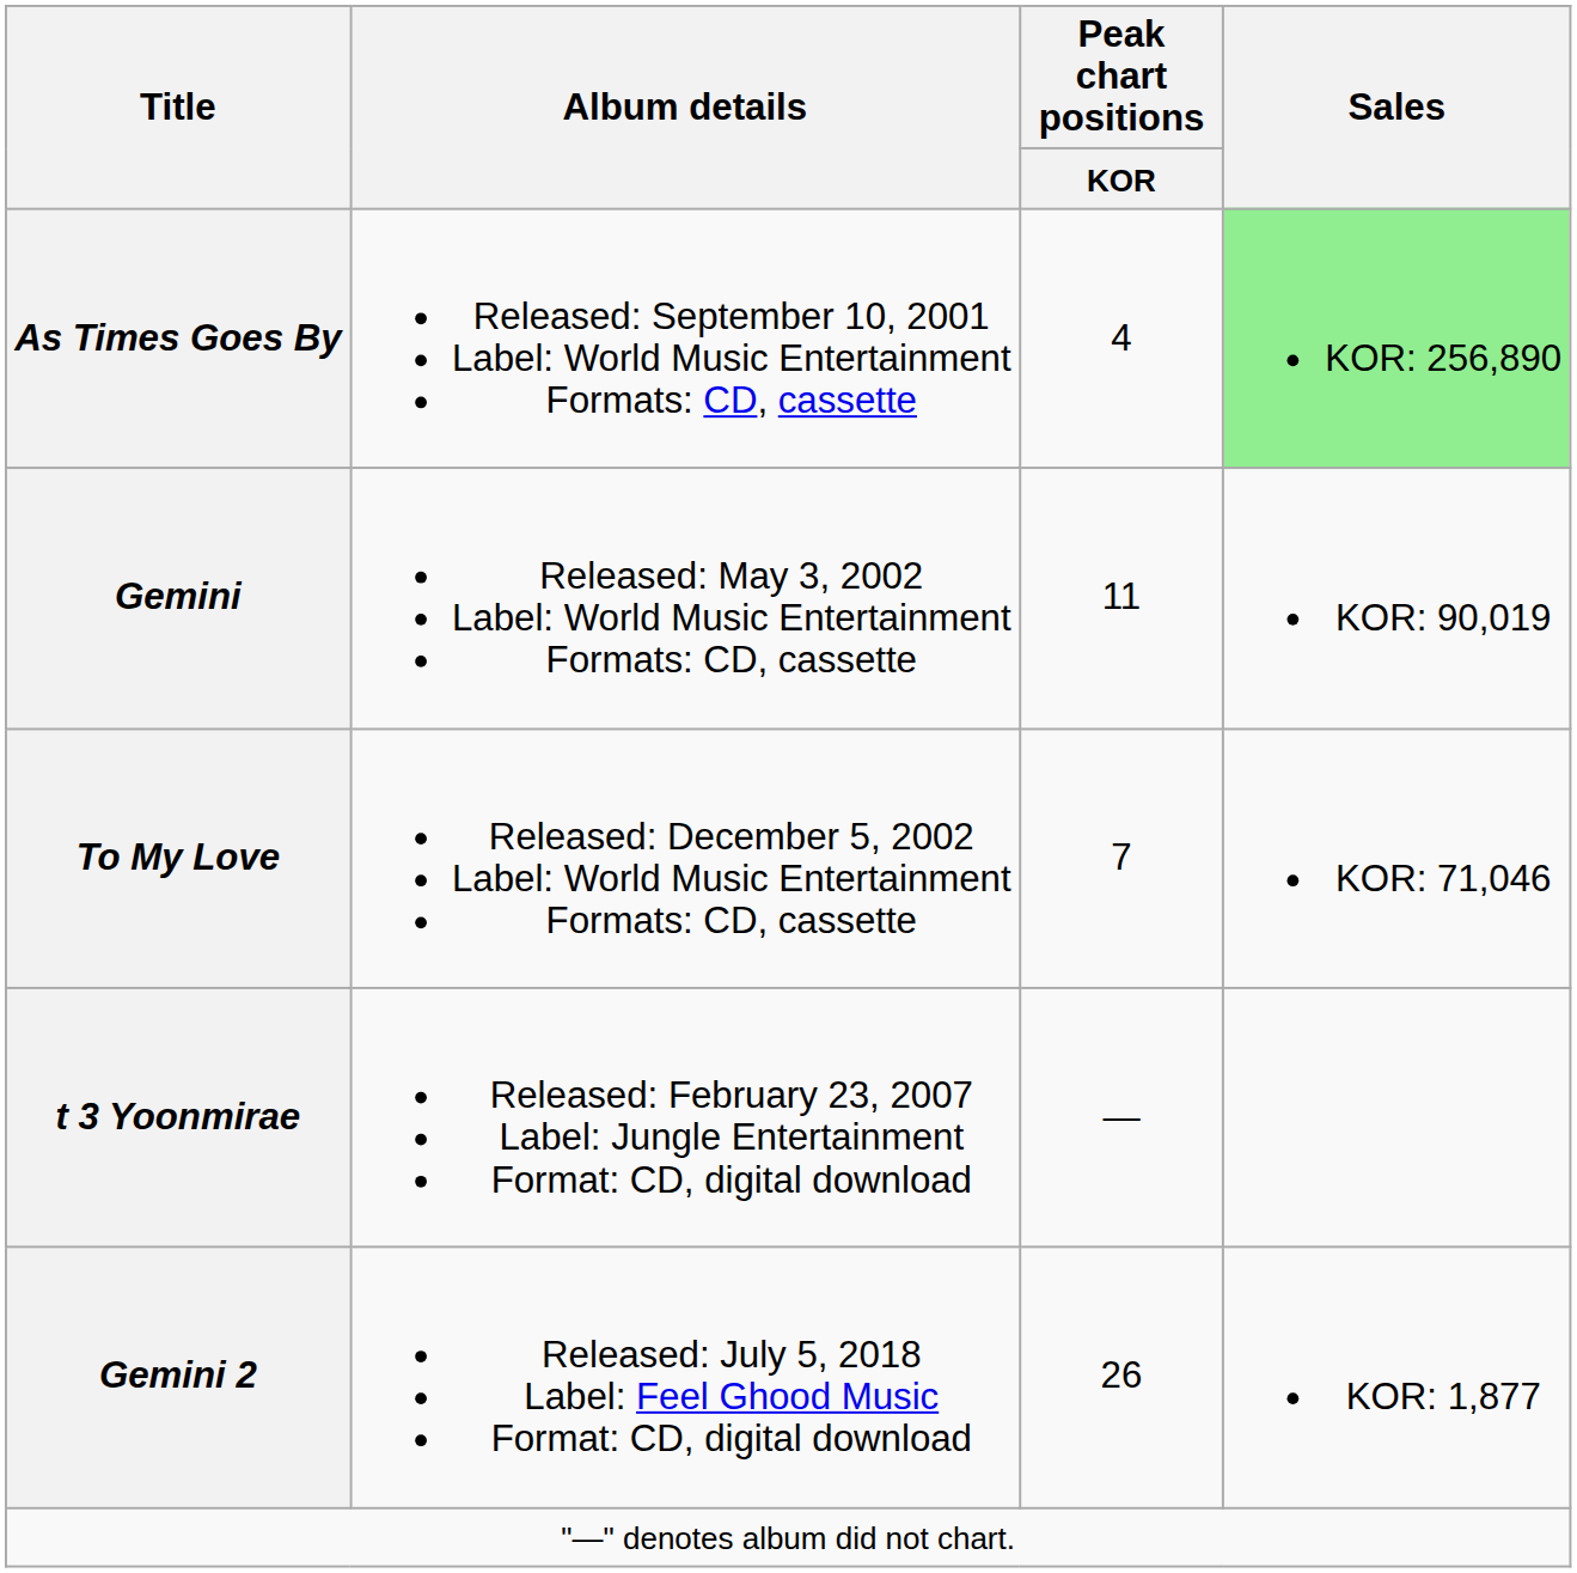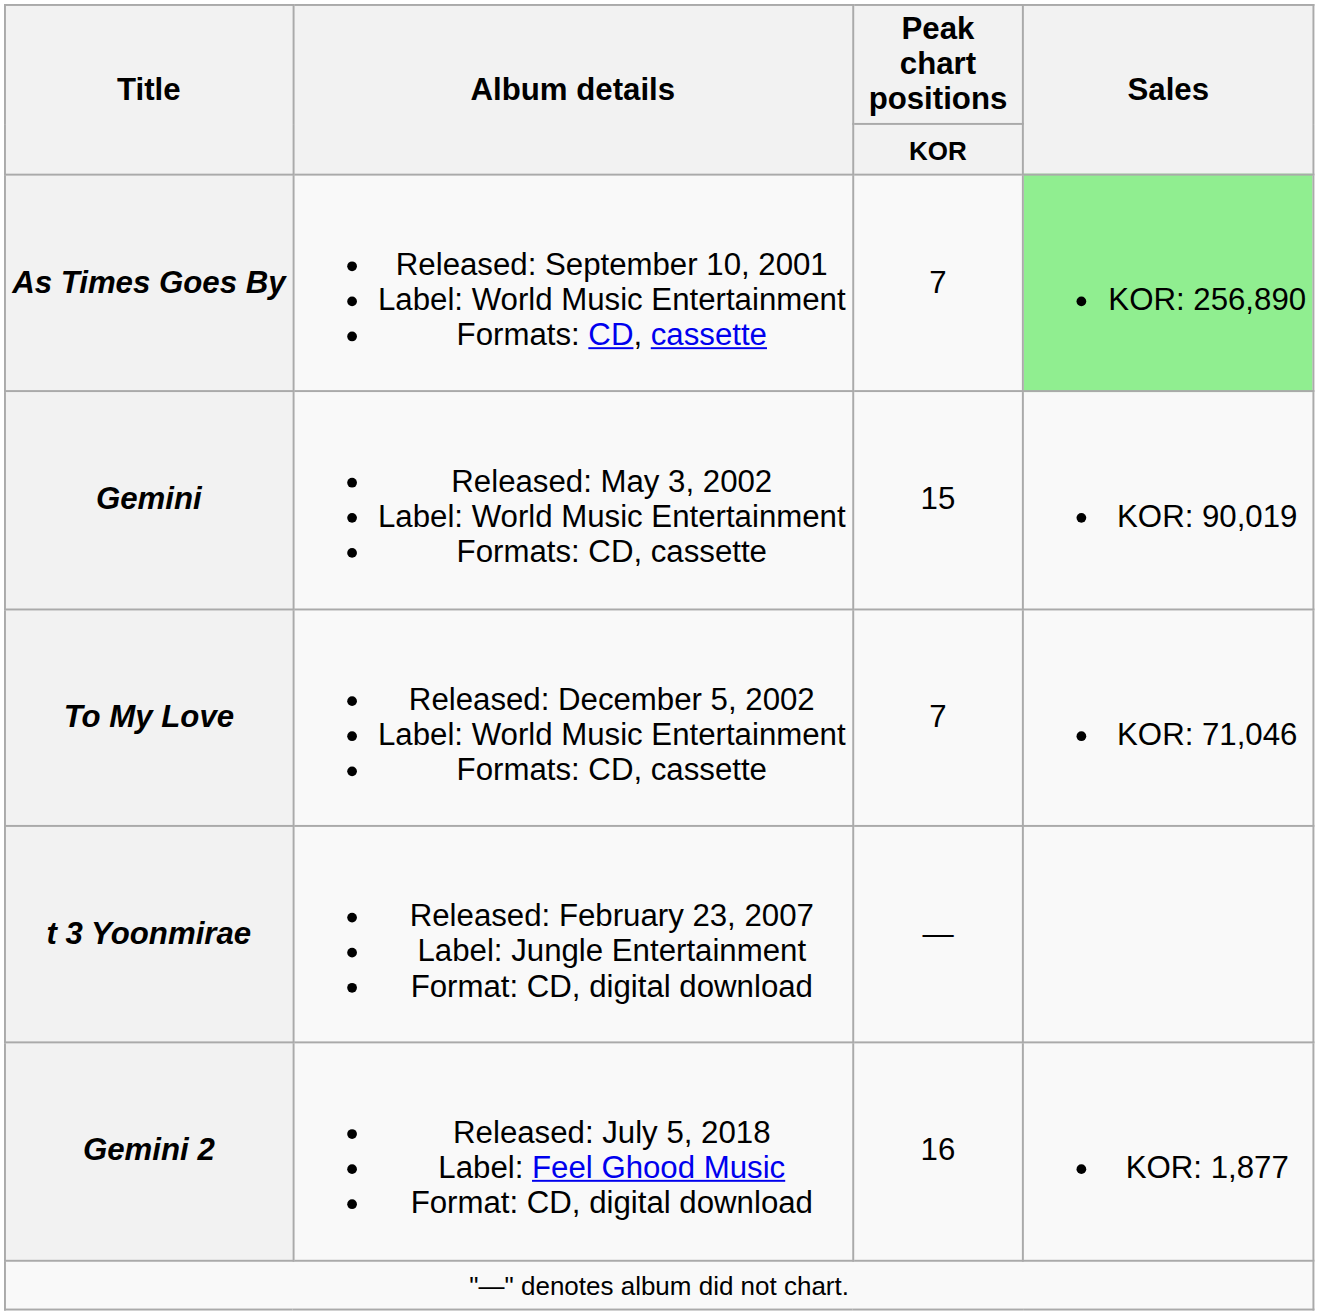As Times Goes By | Peak chart positions / KOR: 4 -> 7
Gemini | Peak chart positions / KOR: 11 -> 15
Gemini 2 | Peak chart positions / KOR: 26 -> 16
